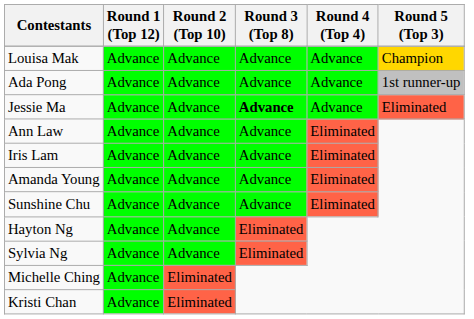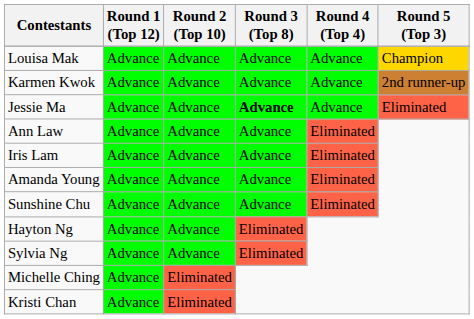- row: Ada Pong | Advance | Advance | Advance | Advance | 1st runner-up
+ row: Karmen Kwok | Advance | Advance | Advance | Advance | 2nd runner-up
